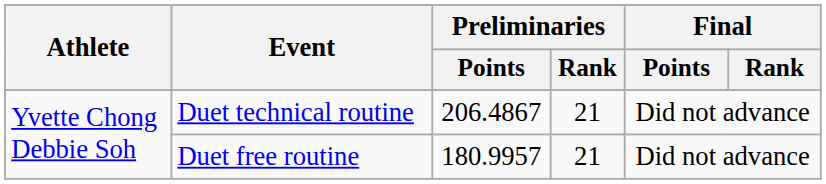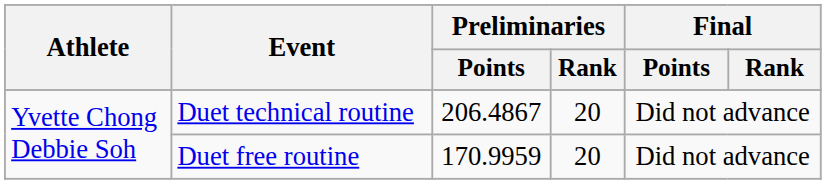Duet technical routine | Preliminaries / Rank: 21 -> 20
Duet free routine | Preliminaries / Points: 180.9957 -> 170.9959
Duet free routine | Preliminaries / Rank: 21 -> 20
